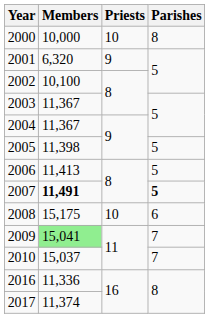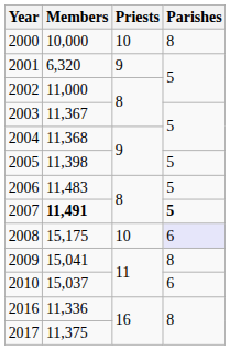2002 | Members: 10,100 -> 11,000
2004 | Members: 11,367 -> 11,368
2006 | Members: 11,413 -> 11,483
2008 | Parishes: no background -> lavender background
2009 | Members: lightgreen background -> no background
2009 | Parishes: 7 -> 8
2010 | Parishes: 7 -> 6
2017 | Members: 11,374 -> 11,375
